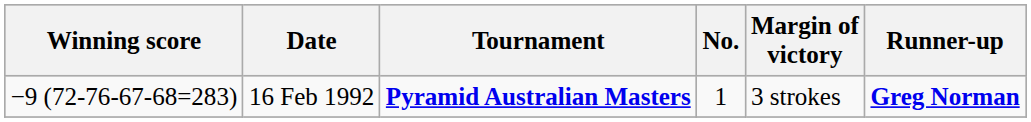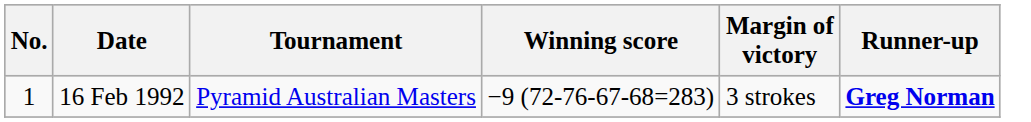columns swapped: No. <-> Winning score
16 Feb 1992 | Tournament: bold -> normal
